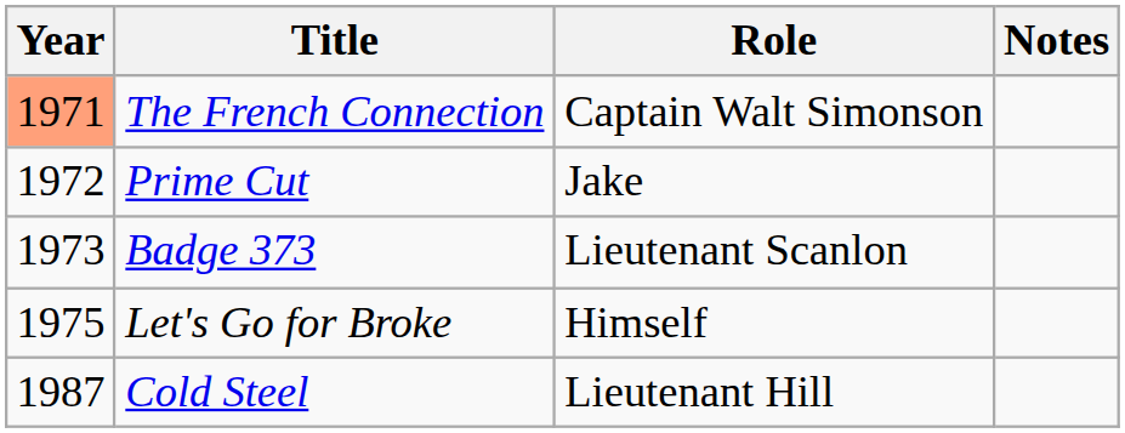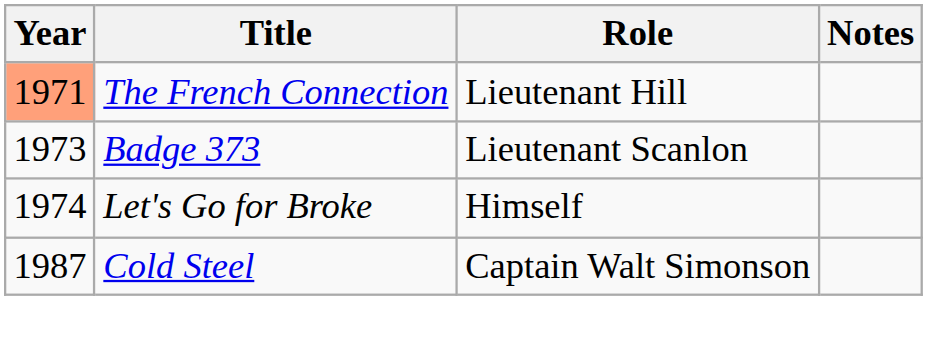The French Connection | Role: Captain Walt Simonson -> Lieutenant Hill
- row: 1972 | Prime Cut | Jake
Let's Go for Broke | Year: 1975 -> 1974
Cold Steel | Role: Lieutenant Hill -> Captain Walt Simonson
